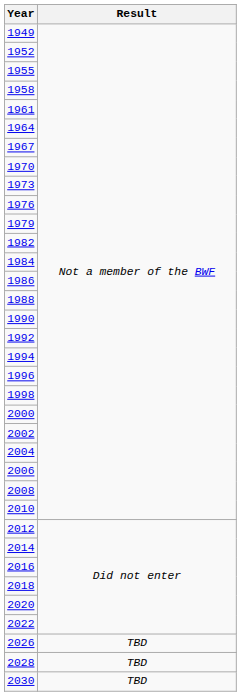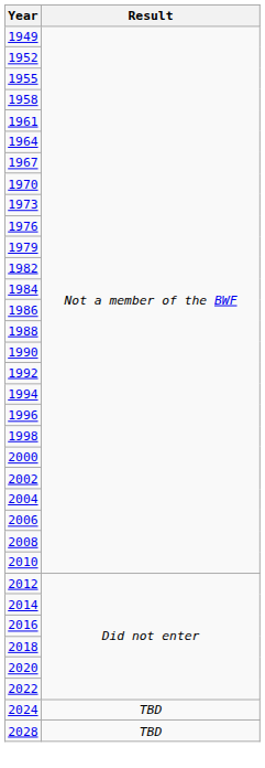+ row: 2024 | TBD
- row: 2026 | TBD
- row: 2030 | TBD
